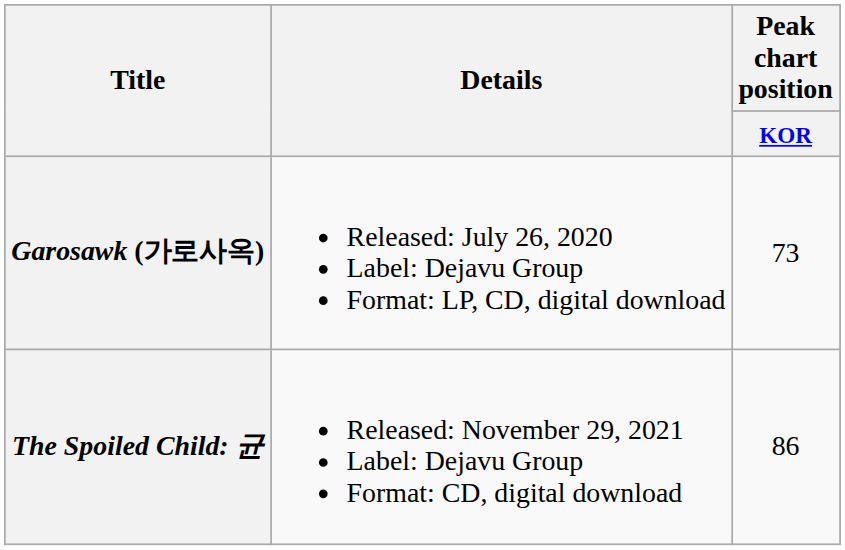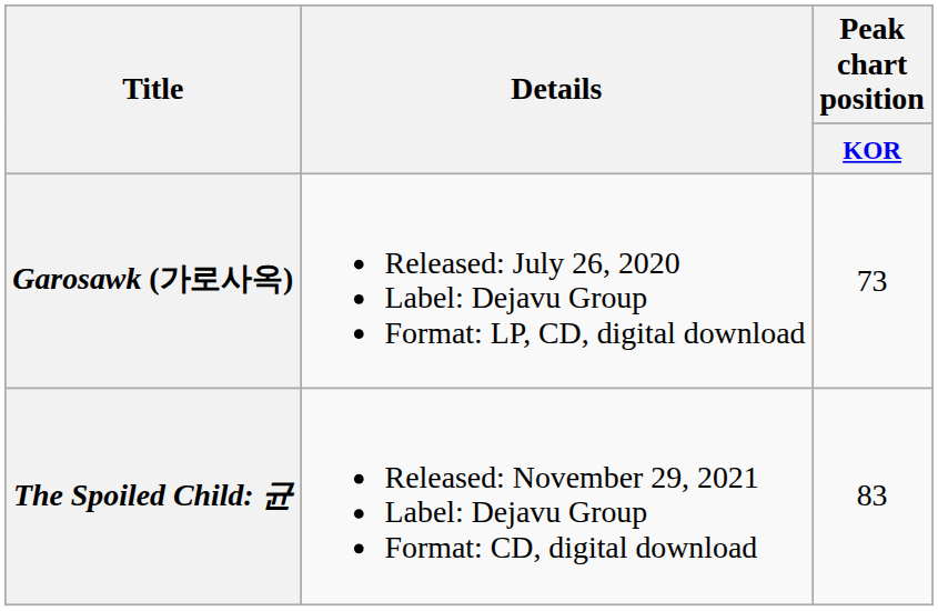The Spoiled Child: 균 | Peak chart position / KOR: 86 -> 83
